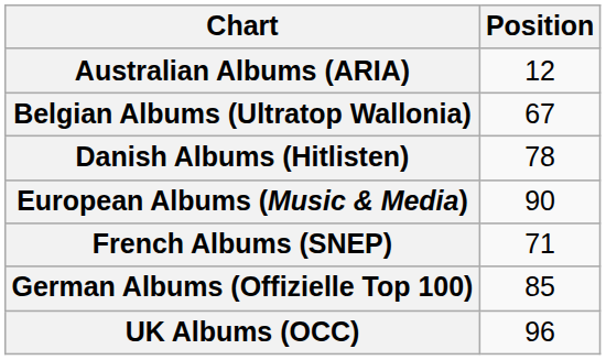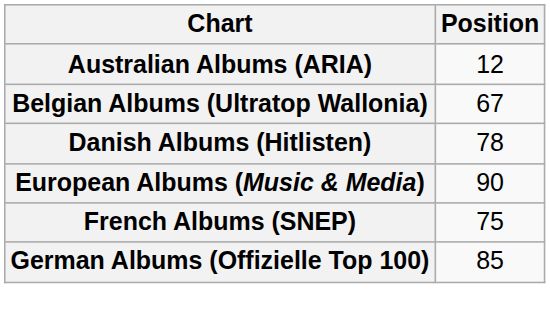French Albums (SNEP) | Position: 71 -> 75
- row: UK Albums (OCC) | 96
